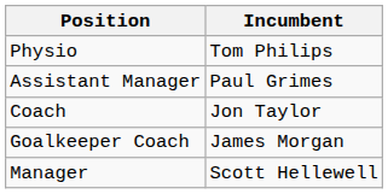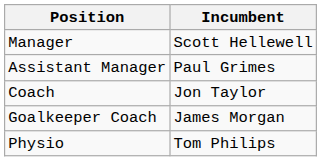rows swapped: Manager <-> Physio
